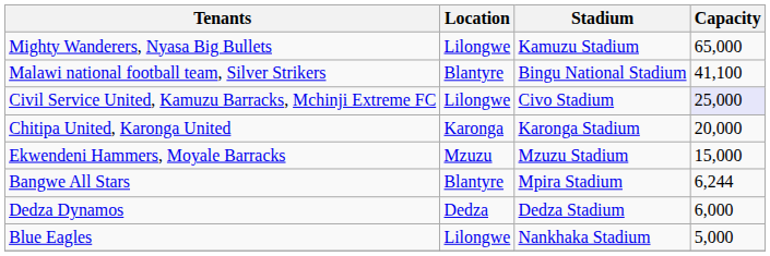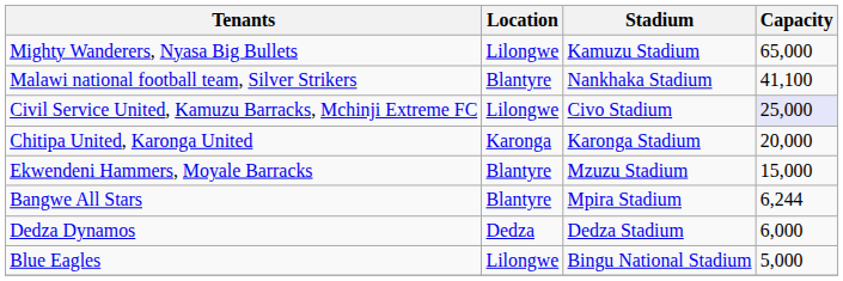Malawi national football team, Silver Strikers | Stadium: Bingu National Stadium -> Nankhaka Stadium
Ekwendeni Hammers, Moyale Barracks | Location: Mzuzu -> Blantyre
Blue Eagles | Stadium: Nankhaka Stadium -> Bingu National Stadium
